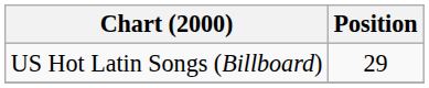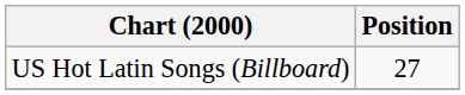US Hot Latin Songs (Billboard) | Position: 29 -> 27
